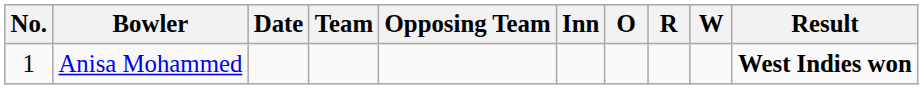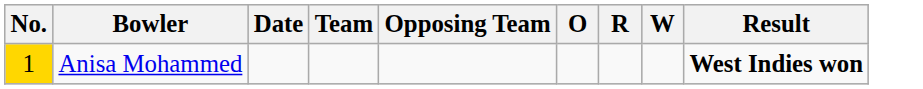- column: Inn
Anisa Mohammed | No.: no background -> gold background
